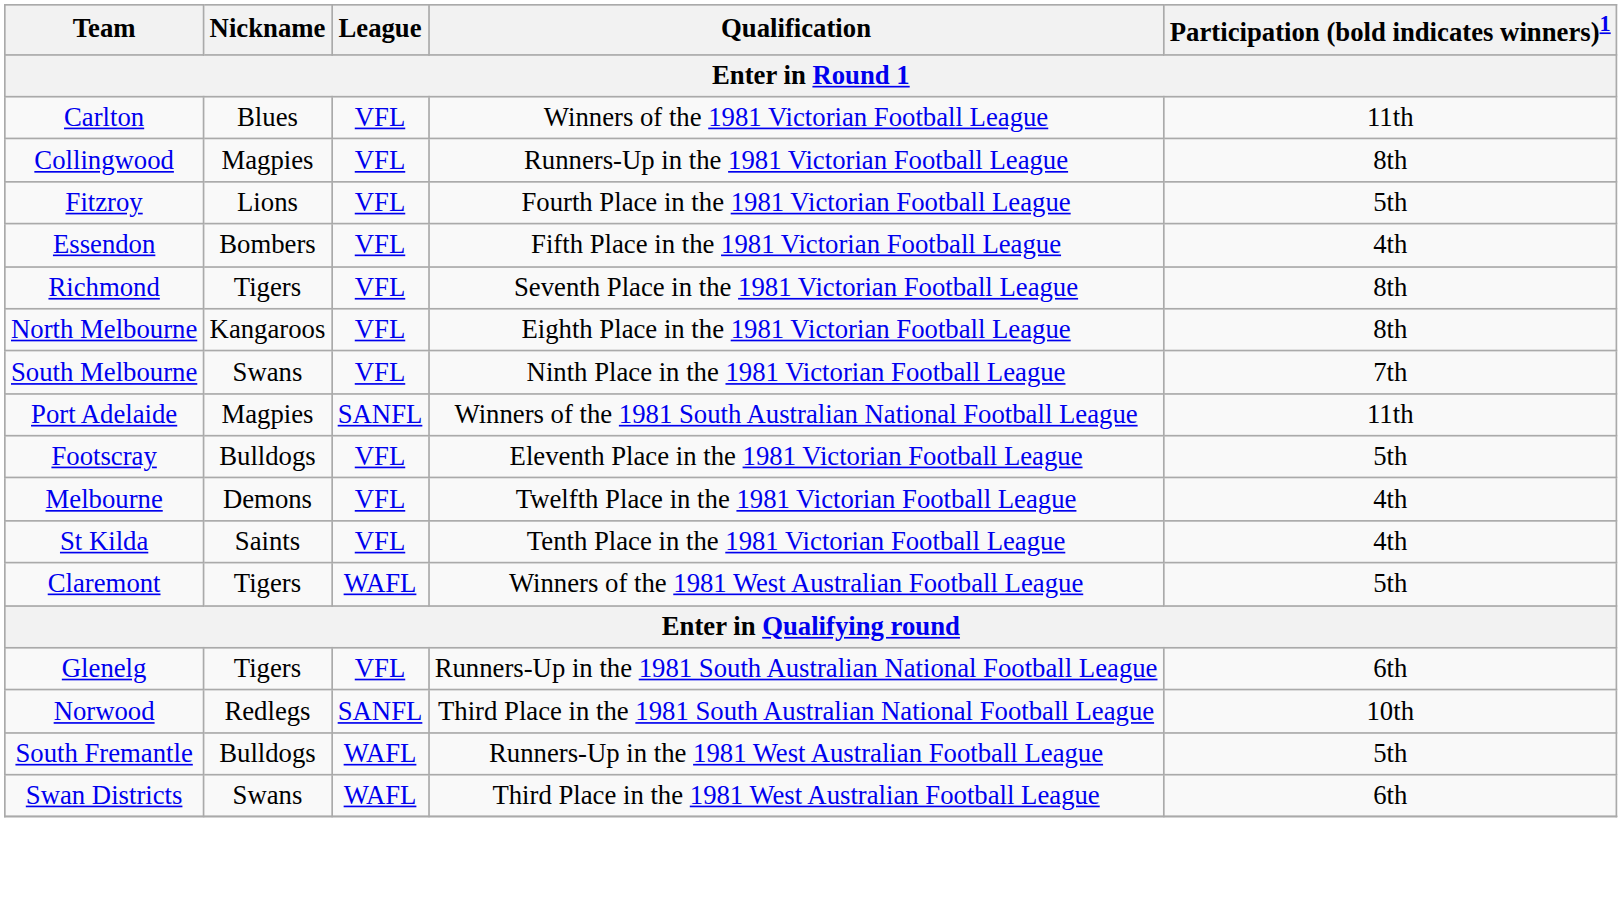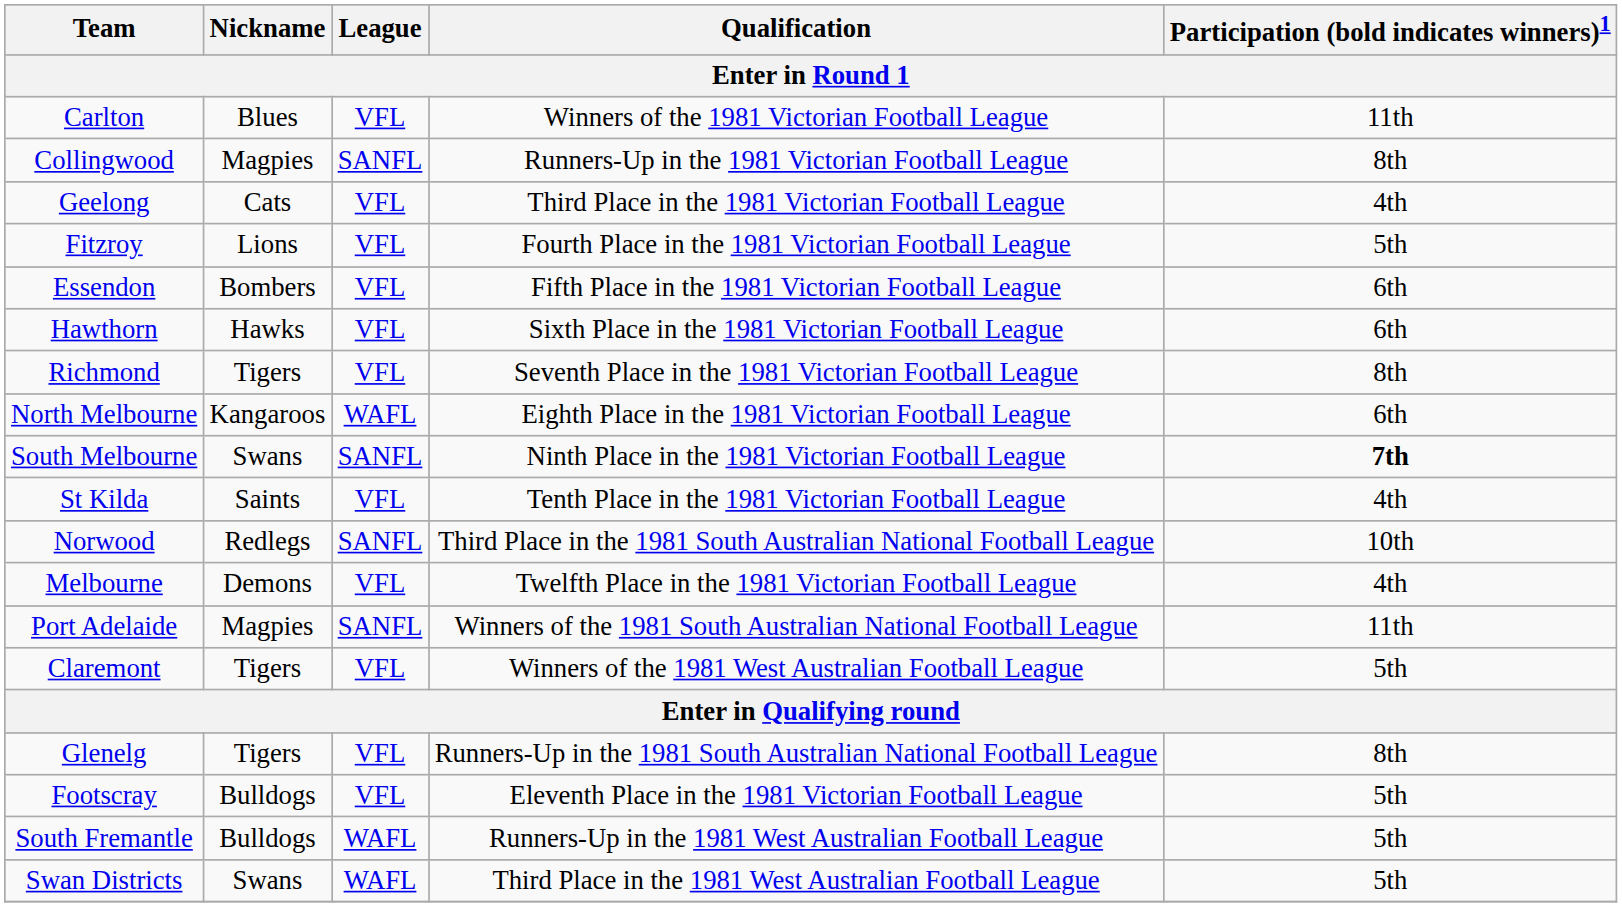Collingwood | League: VFL -> SANFL
+ row: Geelong | Cats | VFL | Third Place in the 1981 Victorian Football League | 4th
Essendon | Participation (bold indicates winners)1: 4th -> 6th
+ row: Hawthorn | Hawks | VFL | Sixth Place in the 1981 Victorian Football League | 6th
North Melbourne | League: VFL -> WAFL
North Melbourne | Participation (bold indicates winners)1: 8th -> 6th
South Melbourne | League: VFL -> SANFL
South Melbourne | Participation (bold indicates winners)1: normal -> bold
rows swapped: St Kilda <-> Port Adelaide
rows swapped: Footscray <-> Norwood
Claremont | League: WAFL -> VFL
Glenelg | Participation (bold indicates winners)1: 6th -> 8th
Swan Districts | Participation (bold indicates winners)1: 6th -> 5th
